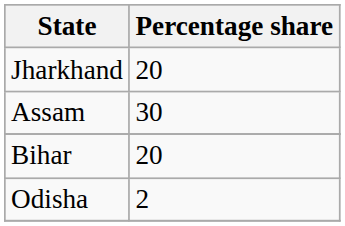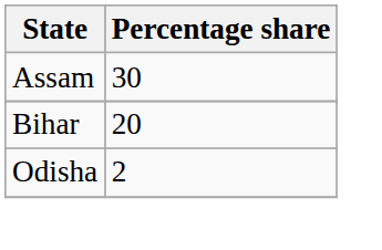- row: Jharkhand | 20
